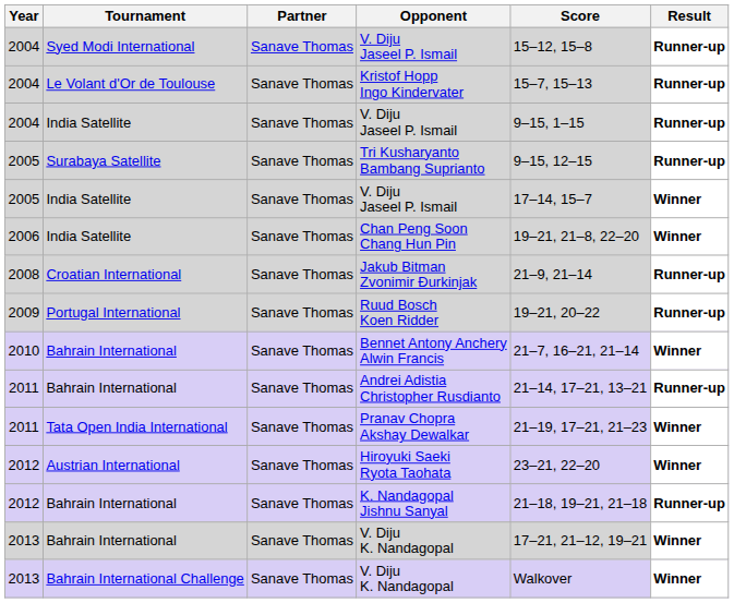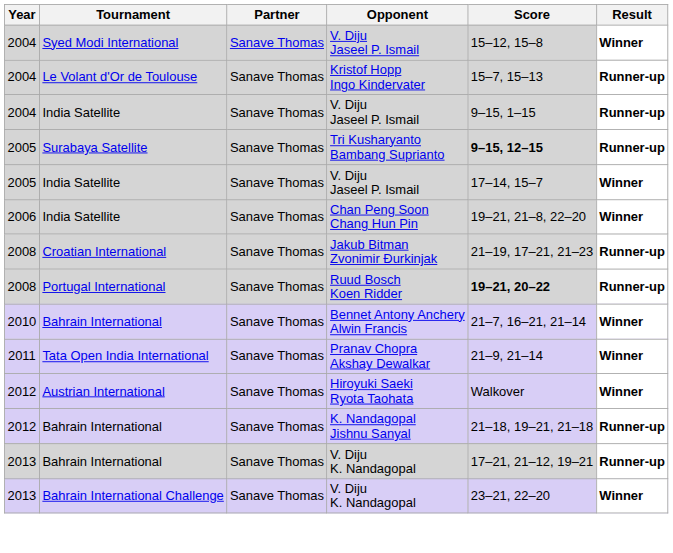Syed Modi International / V. Diju Jaseel P. Ismail | Result: Runner-up -> Winner
Tri Kusharyanto Bambang Suprianto | Score: normal -> bold
Jakub Bitman Zvonimir Đurkinjak | Score: 21–9, 21–14 -> 21–19, 17–21, 21–23
Ruud Bosch Koen Ridder | Year: 2009 -> 2008
Ruud Bosch Koen Ridder | Score: normal -> bold
- row: 2011 | Bahrain International | Sanave Thomas | Andrei Adistia Christopher Rusdianto | 21–14, 17–21, 13–21 | Runner-up
Pranav Chopra Akshay Dewalkar | Score: 21–19, 17–21, 21–23 -> 21–9, 21–14
Hiroyuki Saeki Ryota Taohata | Score: 23–21, 22–20 -> Walkover
Bahrain International / V. Diju K. Nandagopal | Result: Winner -> Runner-up
Bahrain International Challenge / V. Diju K. Nandagopal | Score: Walkover -> 23–21, 22–20
